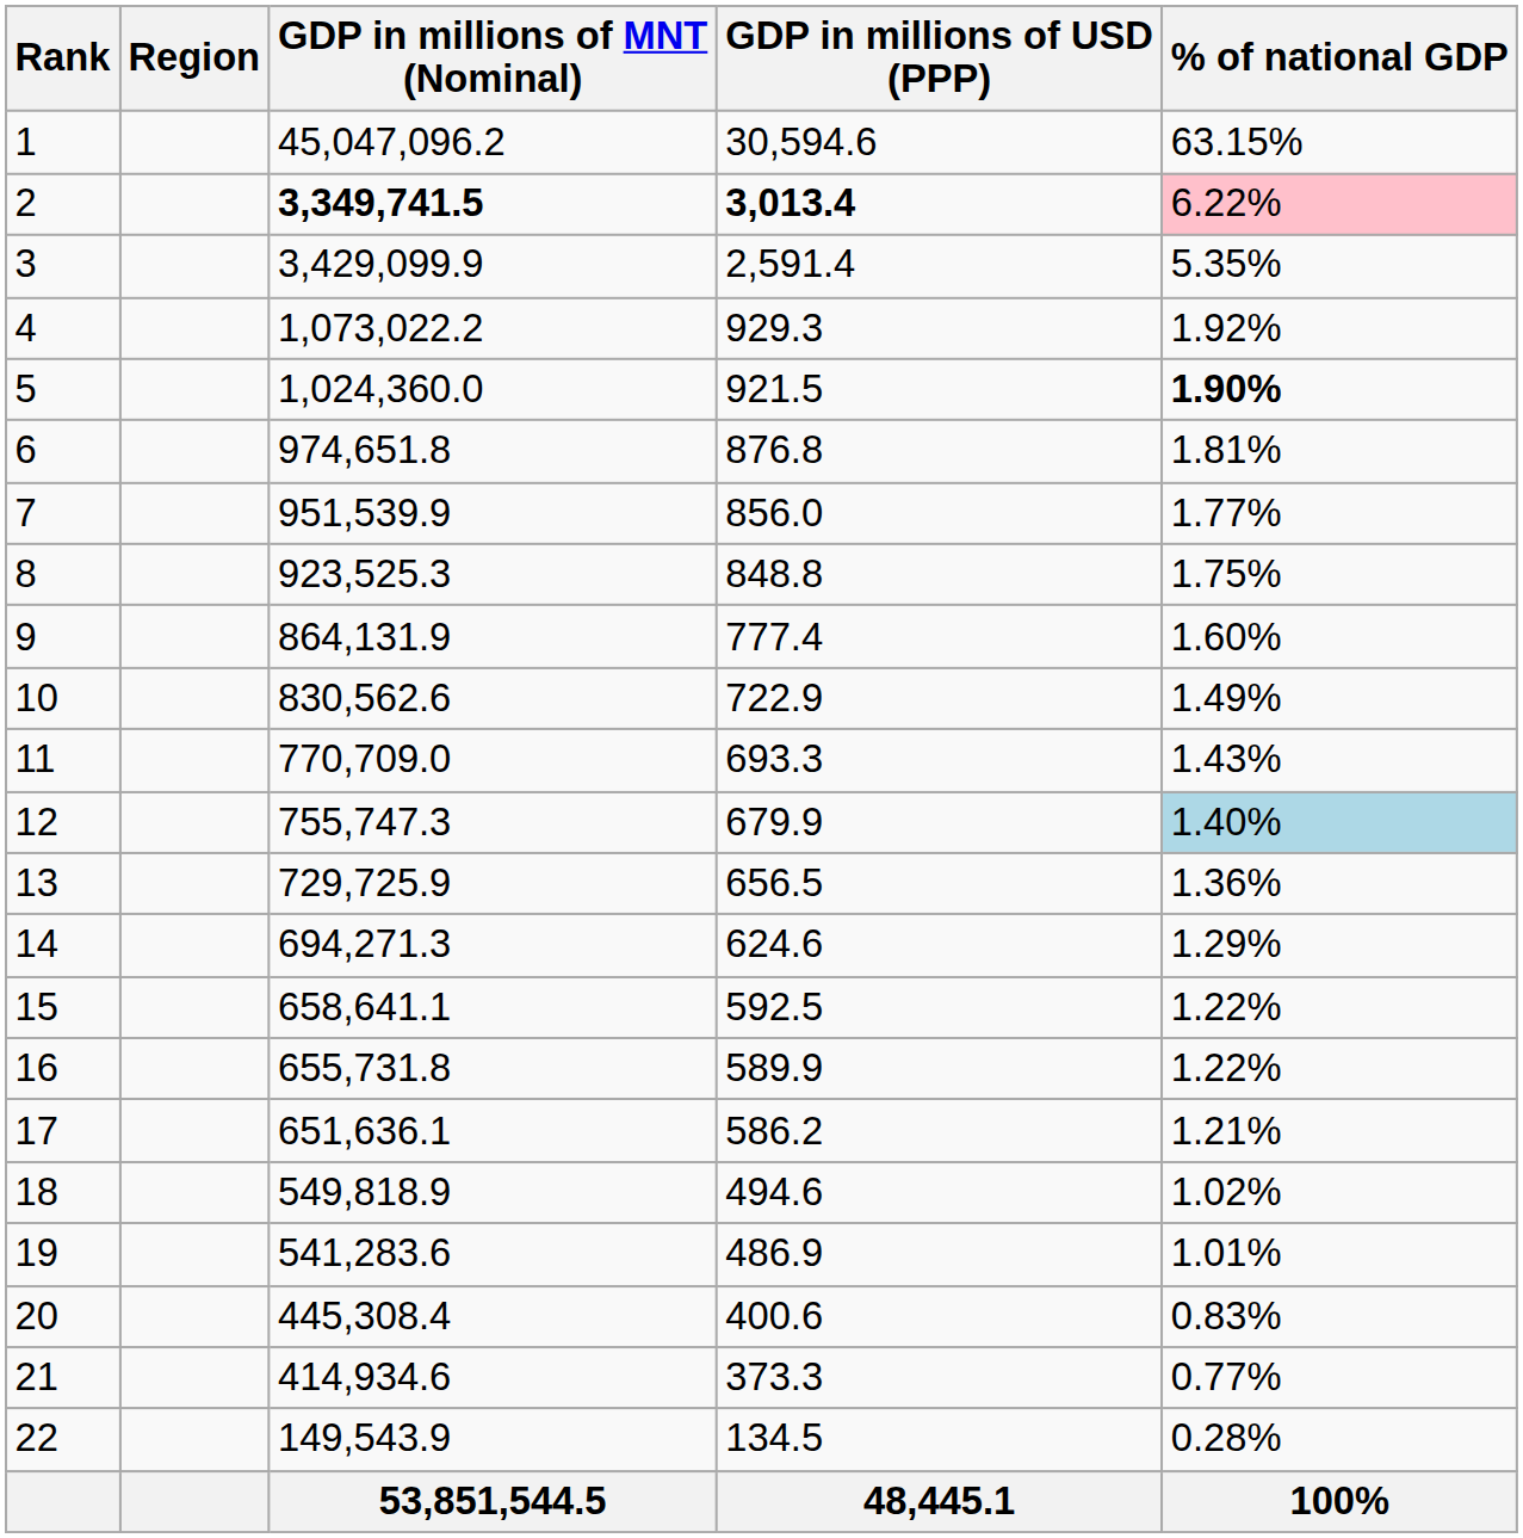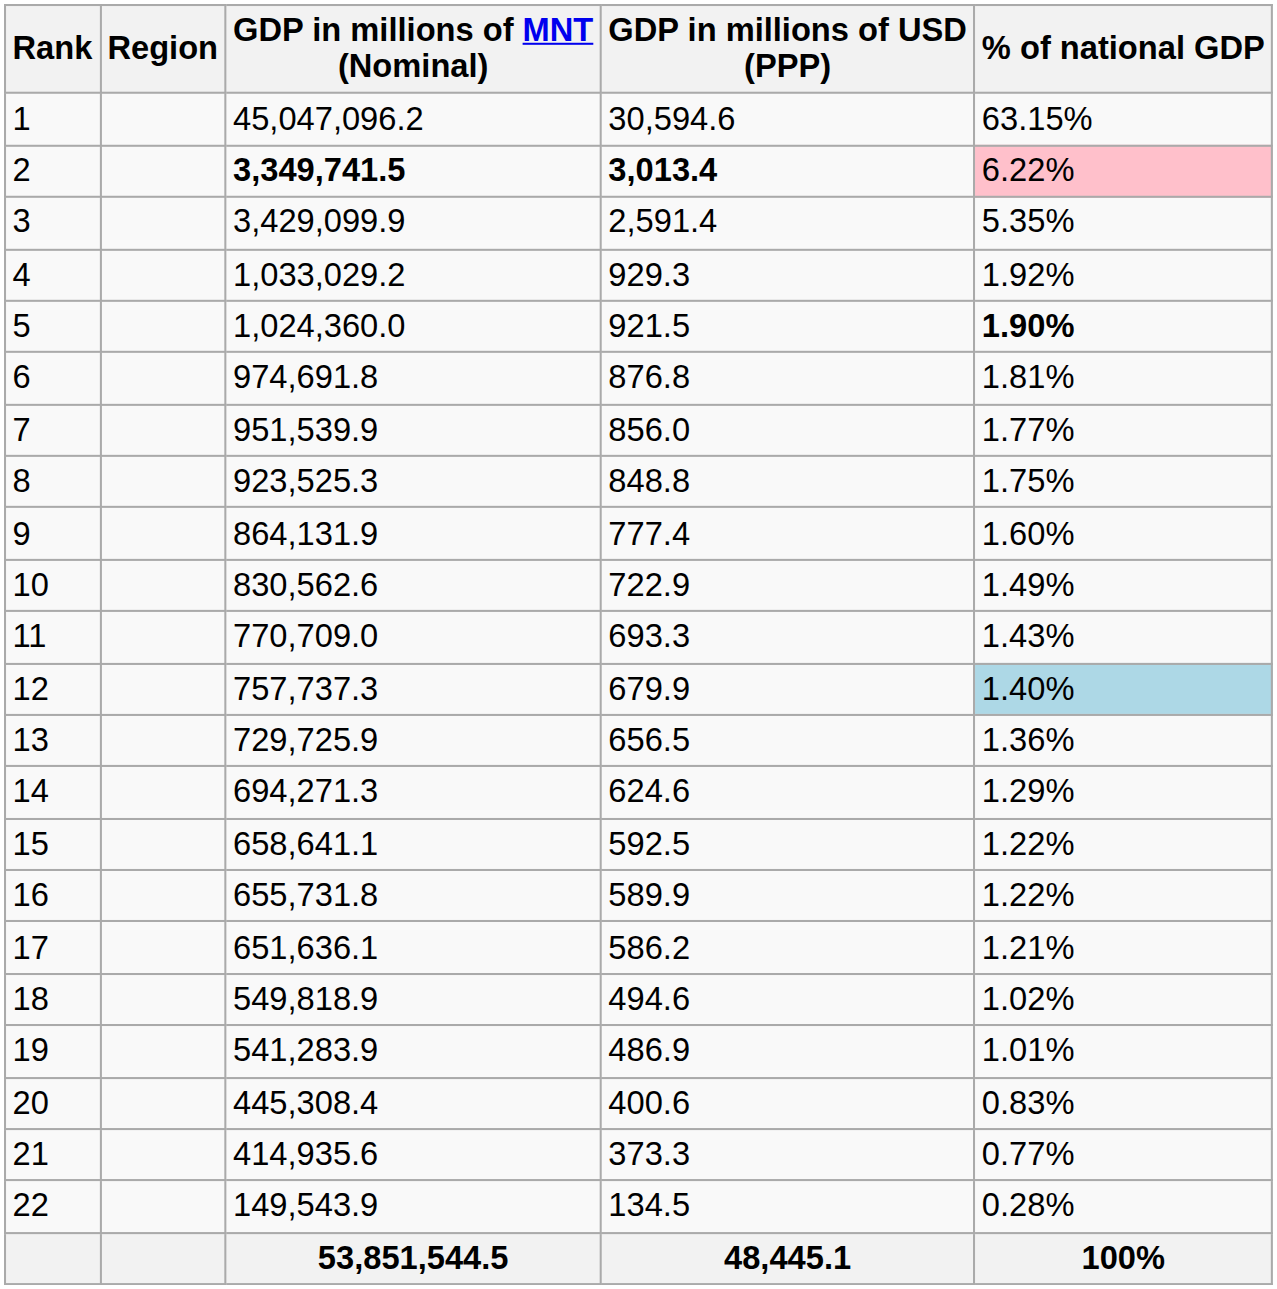4 | GDP in millions of MNT (Nominal): 1,073,022.2 -> 1,033,029.2
6 | GDP in millions of MNT (Nominal): 974,651.8 -> 974,691.8
12 | GDP in millions of MNT (Nominal): 755,747.3 -> 757,737.3
19 | GDP in millions of MNT (Nominal): 541,283.6 -> 541,283.9
21 | GDP in millions of MNT (Nominal): 414,934.6 -> 414,935.6
